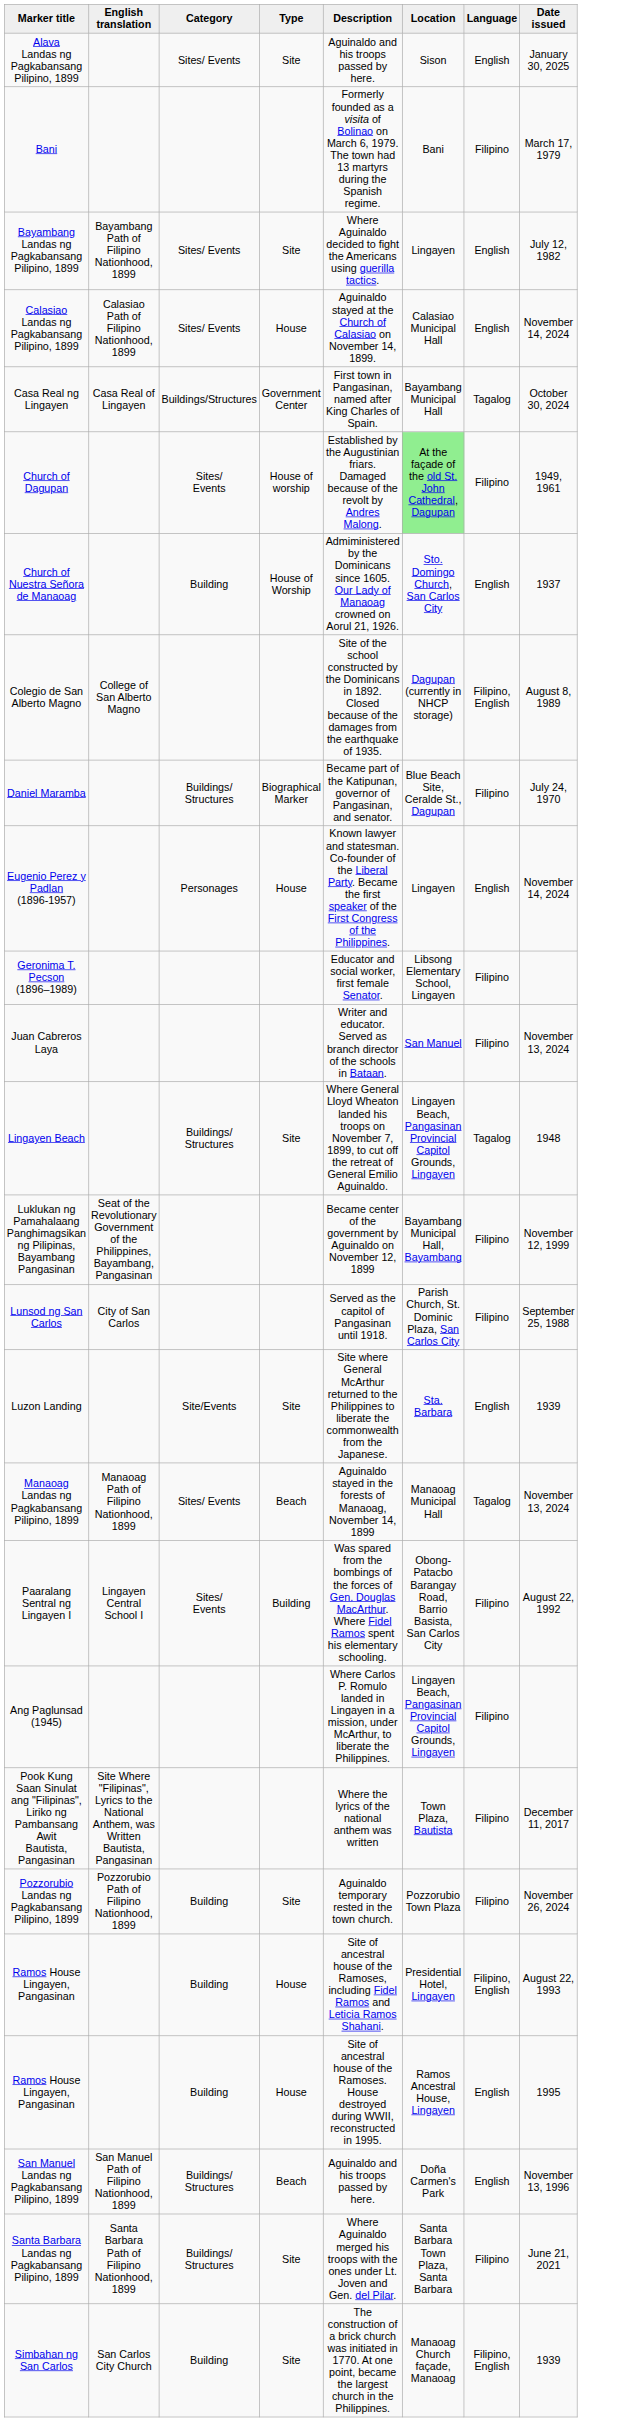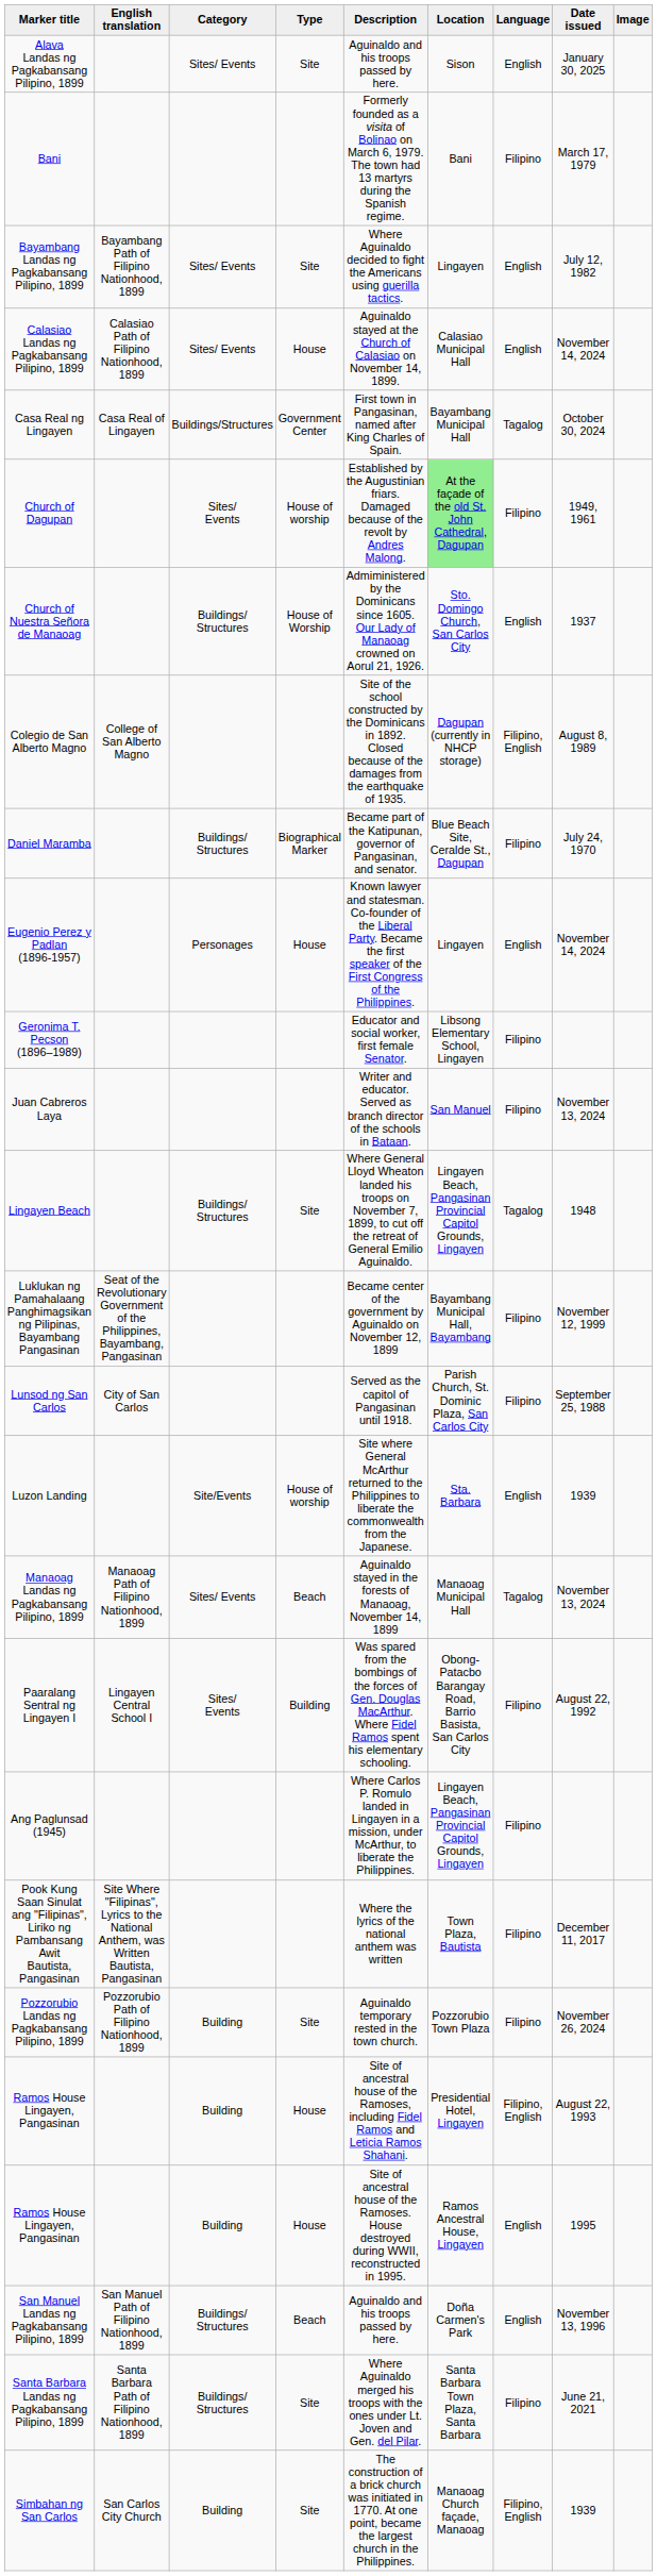+ column: Image
Church of Nuestra Señora de Manaoag | Category: Building -> Buildings/ Structures
Luzon Landing | Type: Site -> House of worship
